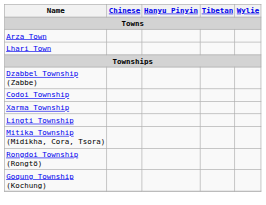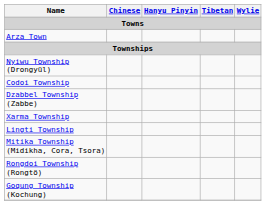- row: Lhari Town
+ row: Nyiwu Township (Drongyül)
rows swapped: Dzabbel Township (Zabbe) <-> Codoi Township
